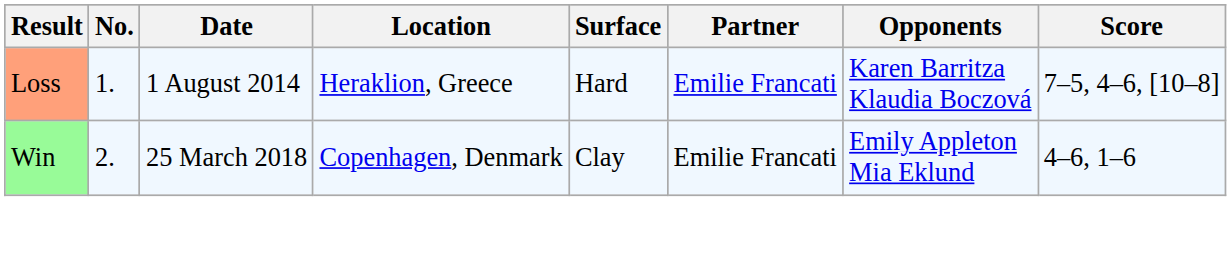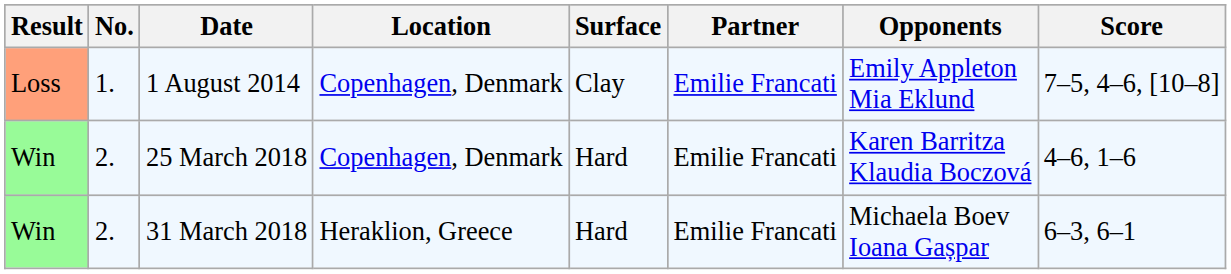1 August 2014 | Location: Heraklion, Greece -> Copenhagen, Denmark
1 August 2014 | Surface: Hard -> Clay
1 August 2014 | Opponents: Karen Barritza Klaudia Boczová -> Emily Appleton Mia Eklund
25 March 2018 | Surface: Clay -> Hard
25 March 2018 | Opponents: Emily Appleton Mia Eklund -> Karen Barritza Klaudia Boczová
+ row: Win | 2. | 31 March 2018 | Heraklion, Greece | Hard | Emilie Francati | Michaela Boev Ioana Gașpar | 6–3, 6–1
